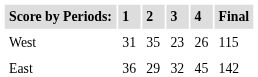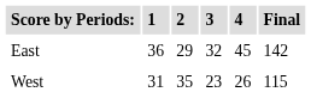rows swapped: West <-> East
